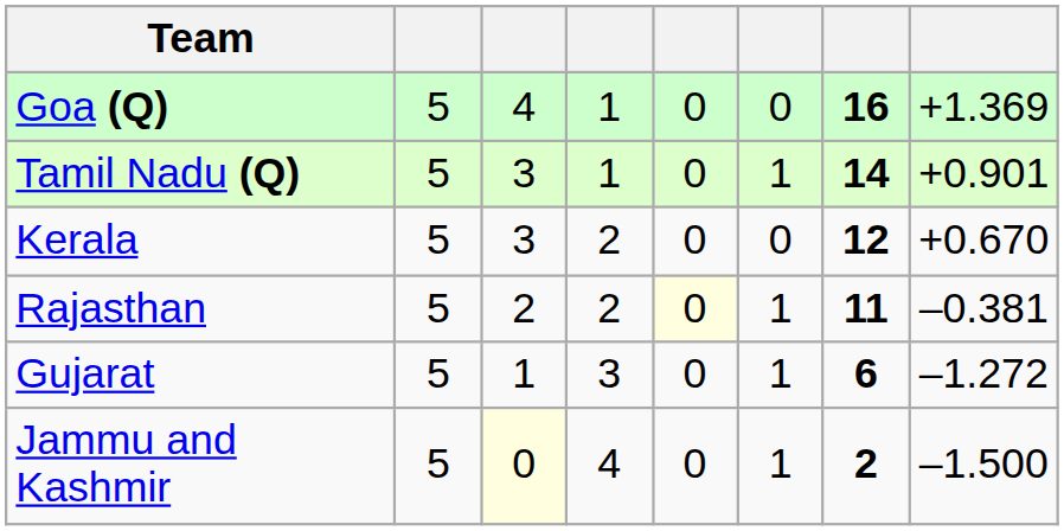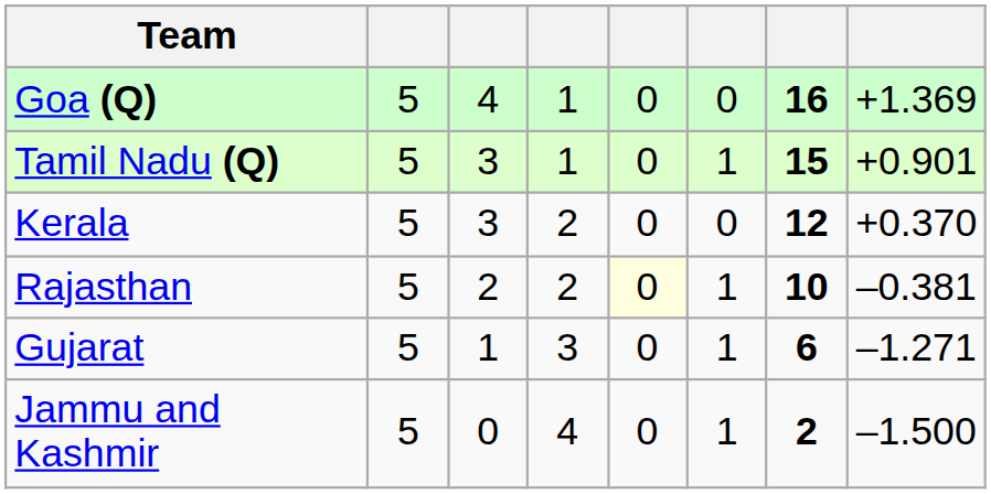Tamil Nadu (Q) | column 7: 14 -> 15
Kerala | column 8: +0.670 -> +0.370
Rajasthan | column 7: 11 -> 10
Gujarat | column 8: –1.272 -> –1.271
Jammu and Kashmir | column 3: lightyellow background -> no background
